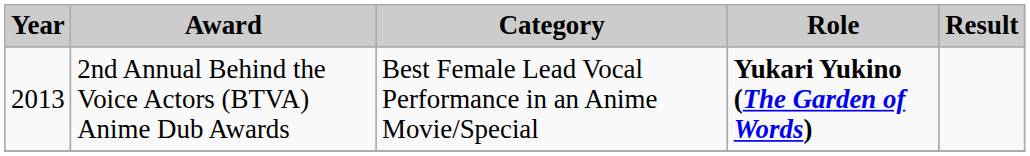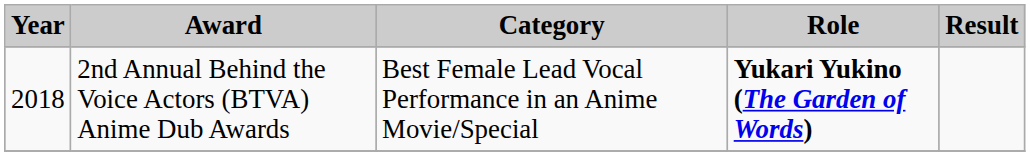2nd Annual Behind the Voice Actors (BTVA) Anime Dub Awards | Year: 2013 -> 2018
